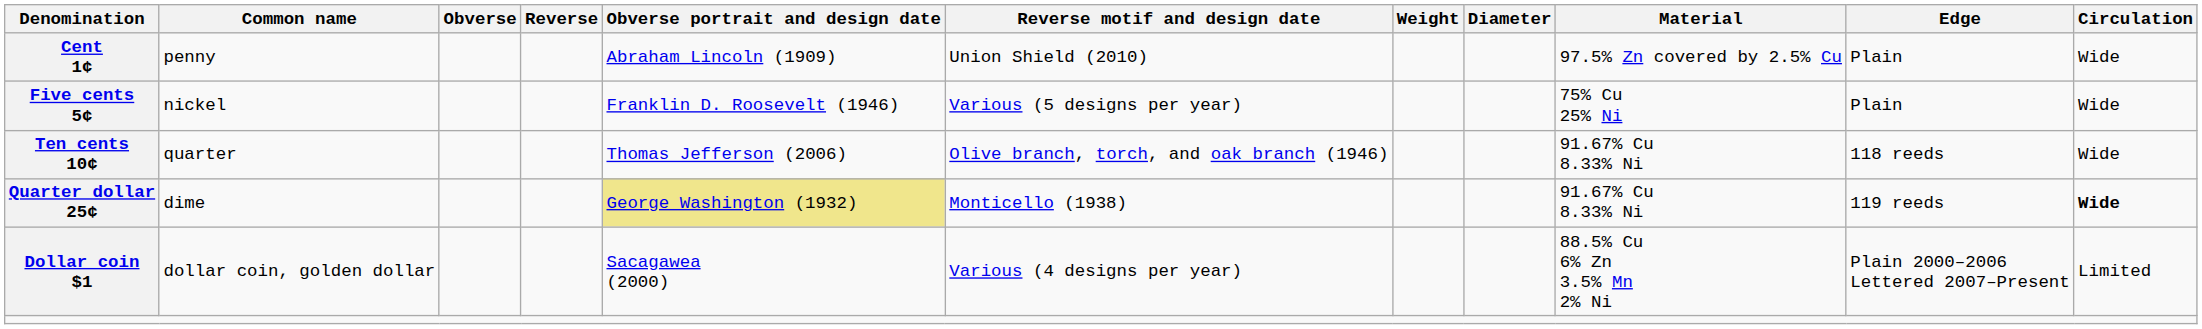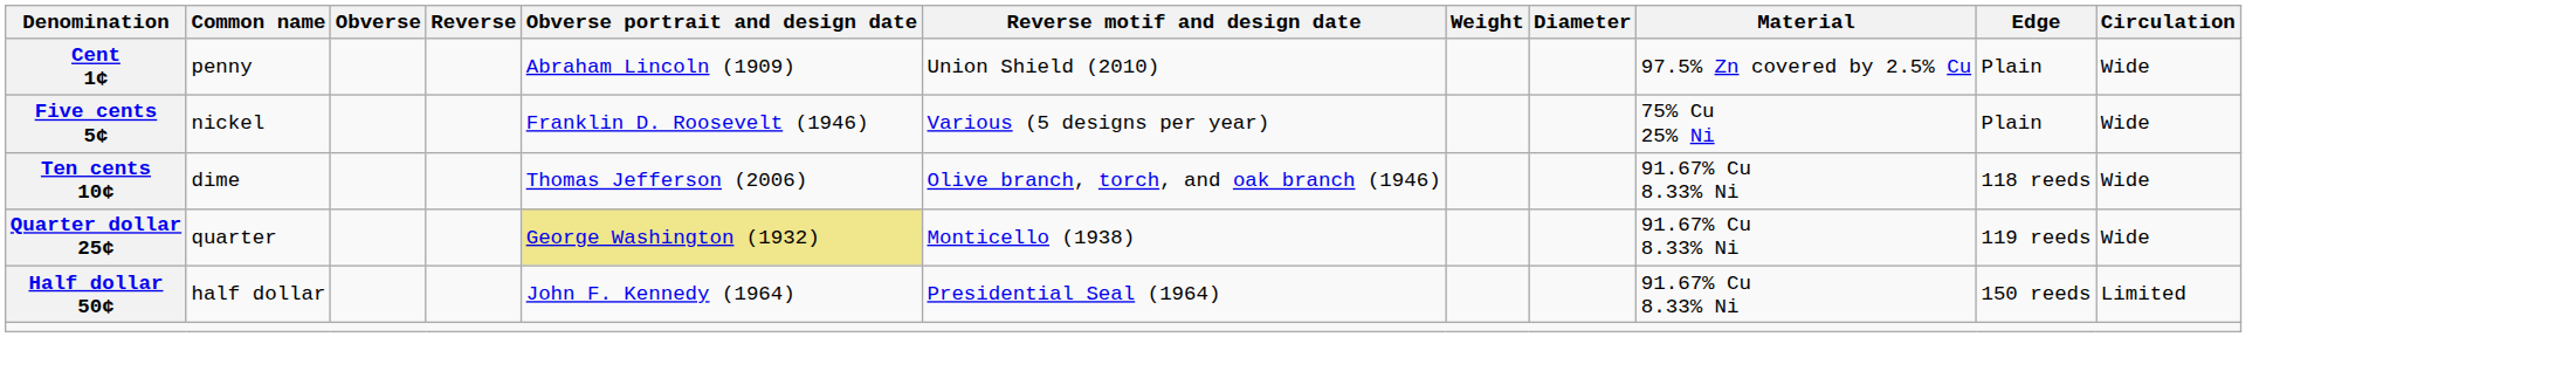Ten cents 10¢ | Common name: quarter -> dime
Quarter dollar 25¢ | Common name: dime -> quarter
Quarter dollar 25¢ | Circulation: bold -> normal
+ row: Half dollar 50¢ | half dollar | John F. Kennedy (1964) | Presidential Seal (1964) | 91.67% Cu 8.33% Ni | 150 reeds | Limited
- row: Dollar coin $1 | dollar coin, golden dollar | Sacagawea (2000) | Various (4 designs per year) | 88.5% Cu 6% Zn 3.5% Mn 2% Ni | Plain 2000–2006 Lettered 2007–Present | Limited
